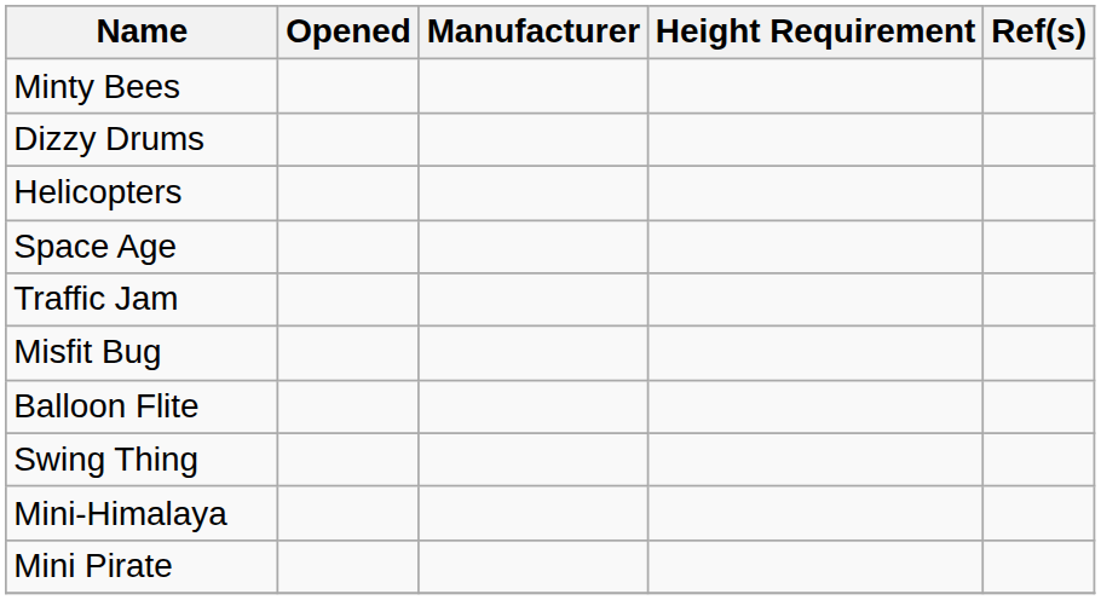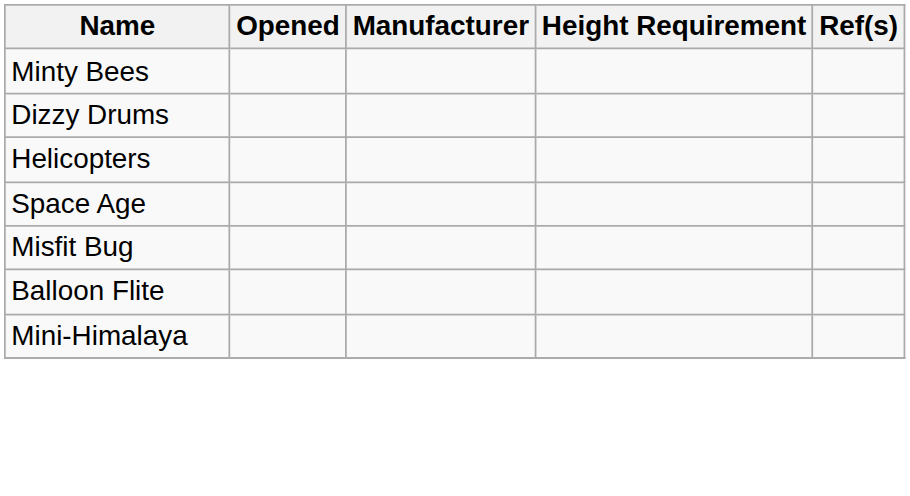- row: Traffic Jam
- row: Swing Thing
- row: Mini Pirate
